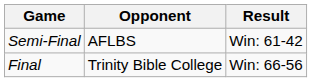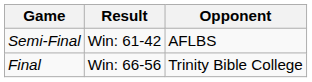columns swapped: Opponent <-> Result
